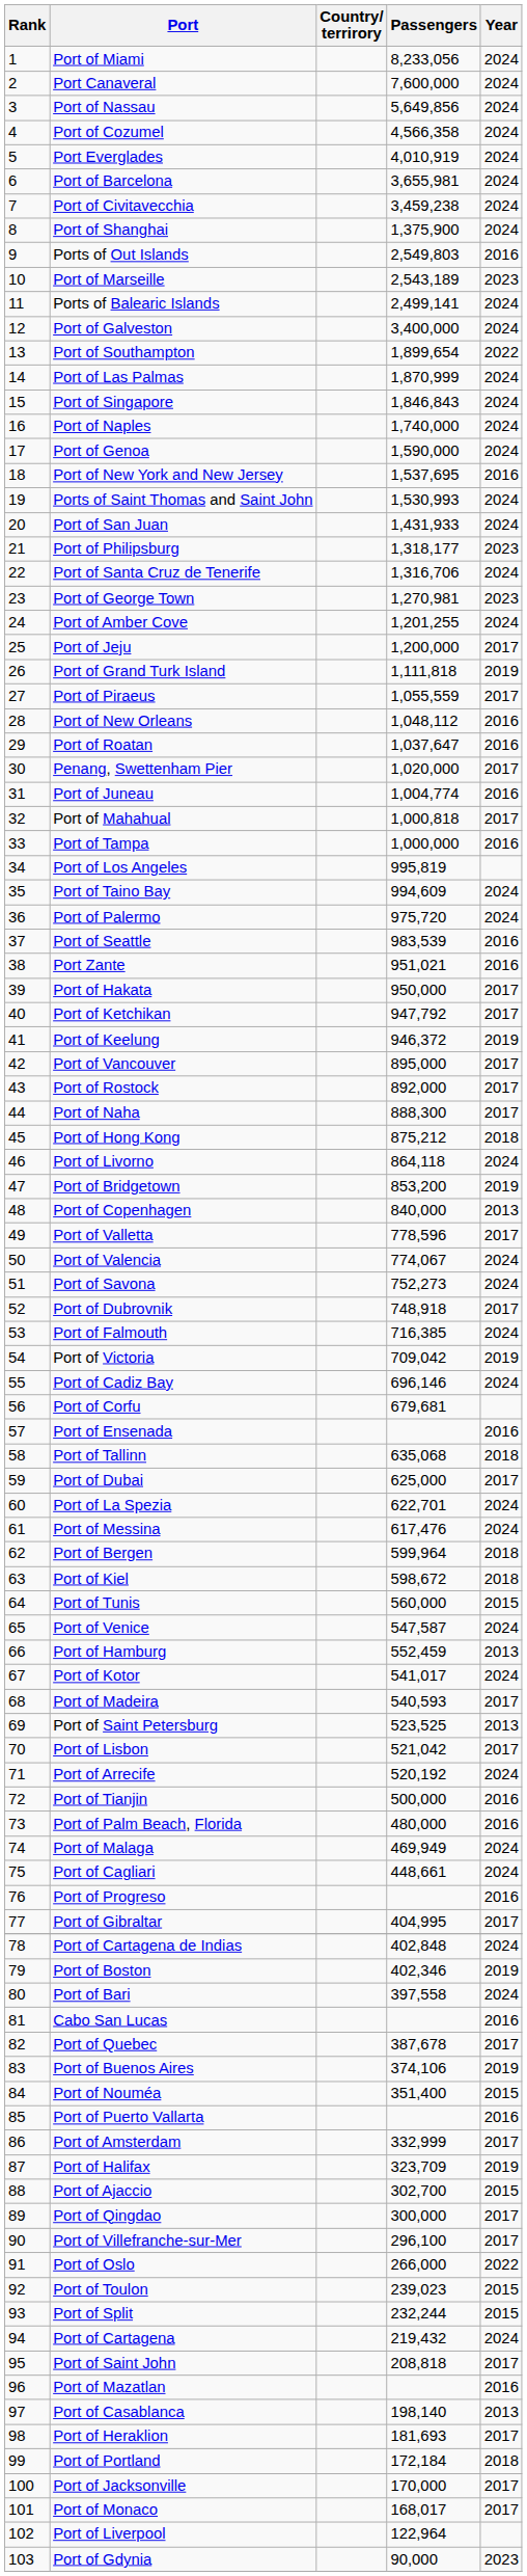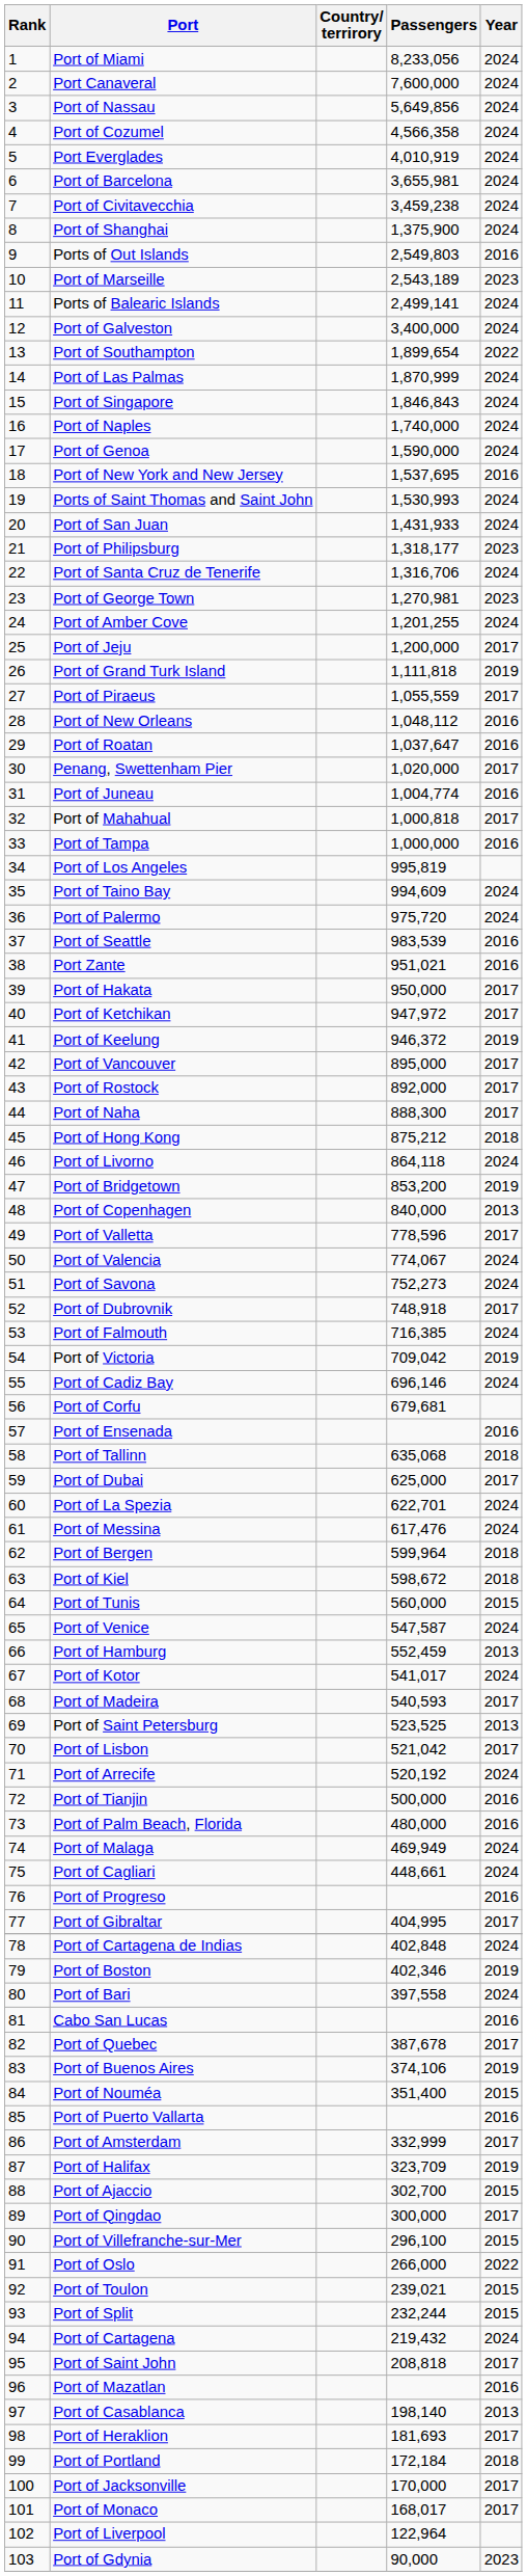Port of Ketchikan | Passengers: 947,792 -> 947,972
Port of Villefranche-sur-Mer | Year: 2017 -> 2015
Port of Toulon | Passengers: 239,023 -> 239,021
